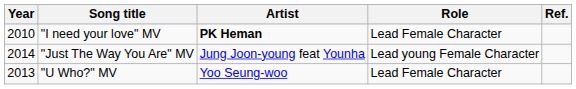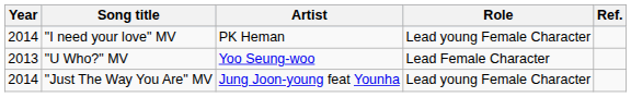"I need your love" MV | Year: 2010 -> 2014
"I need your love" MV | Artist: bold -> normal
"I need your love" MV | Role: Lead Female Character -> Lead young Female Character
rows swapped: "U Who?" MV <-> "Just The Way You Are" MV
